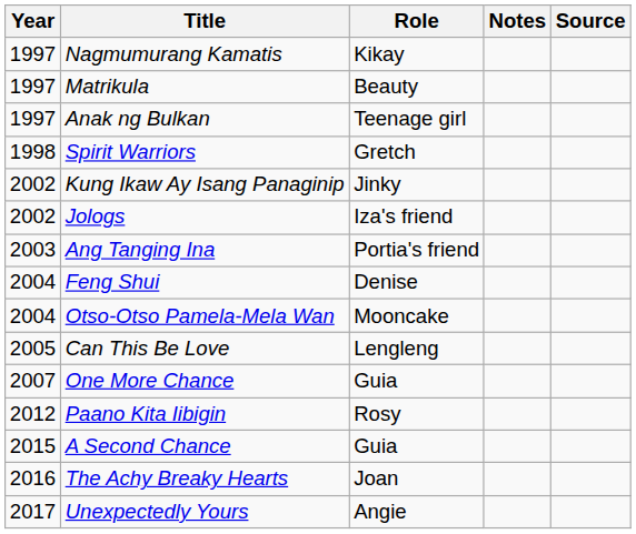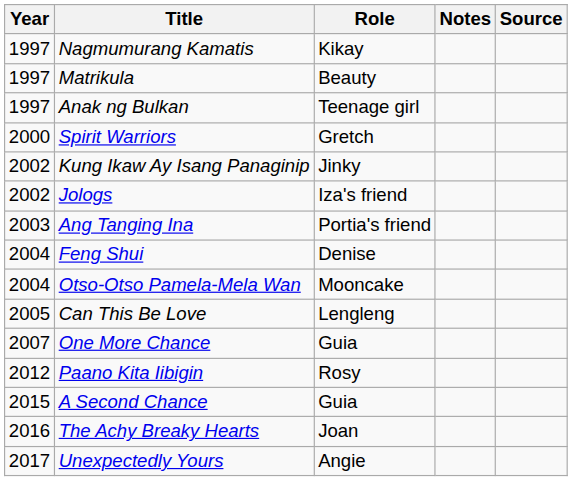Spirit Warriors | Year: 1998 -> 2000
